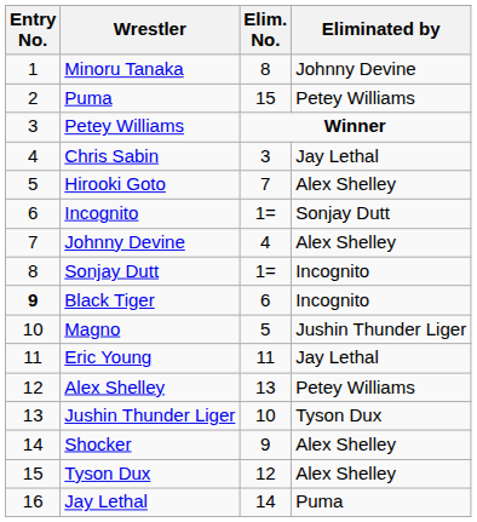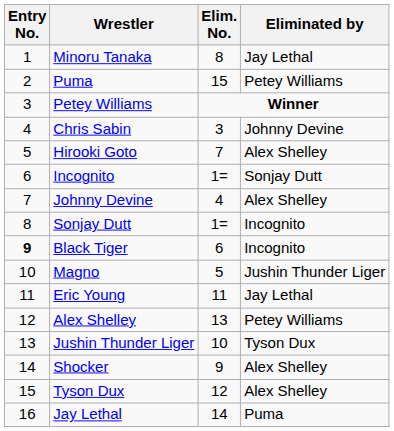Minoru Tanaka | Eliminated by: Johnny Devine -> Jay Lethal
Chris Sabin | Eliminated by: Jay Lethal -> Johnny Devine
